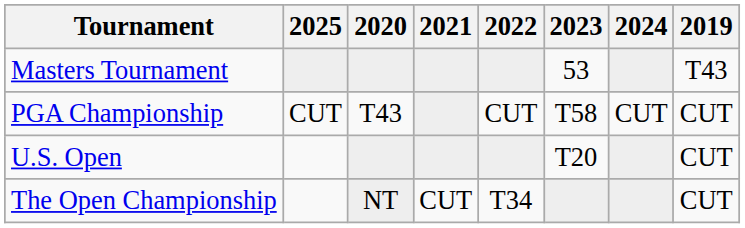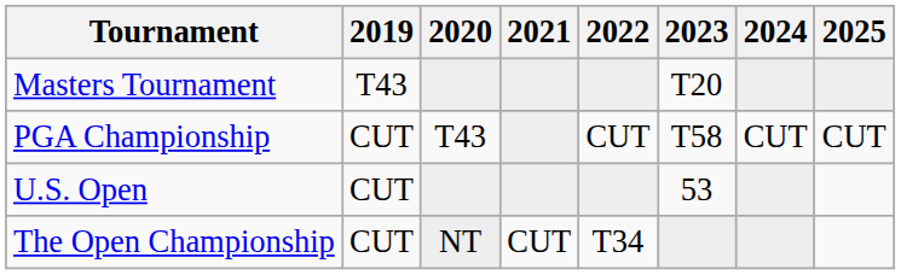columns swapped: 2019 <-> 2025
Masters Tournament | 2023: 53 -> T20
U.S. Open | 2023: T20 -> 53
